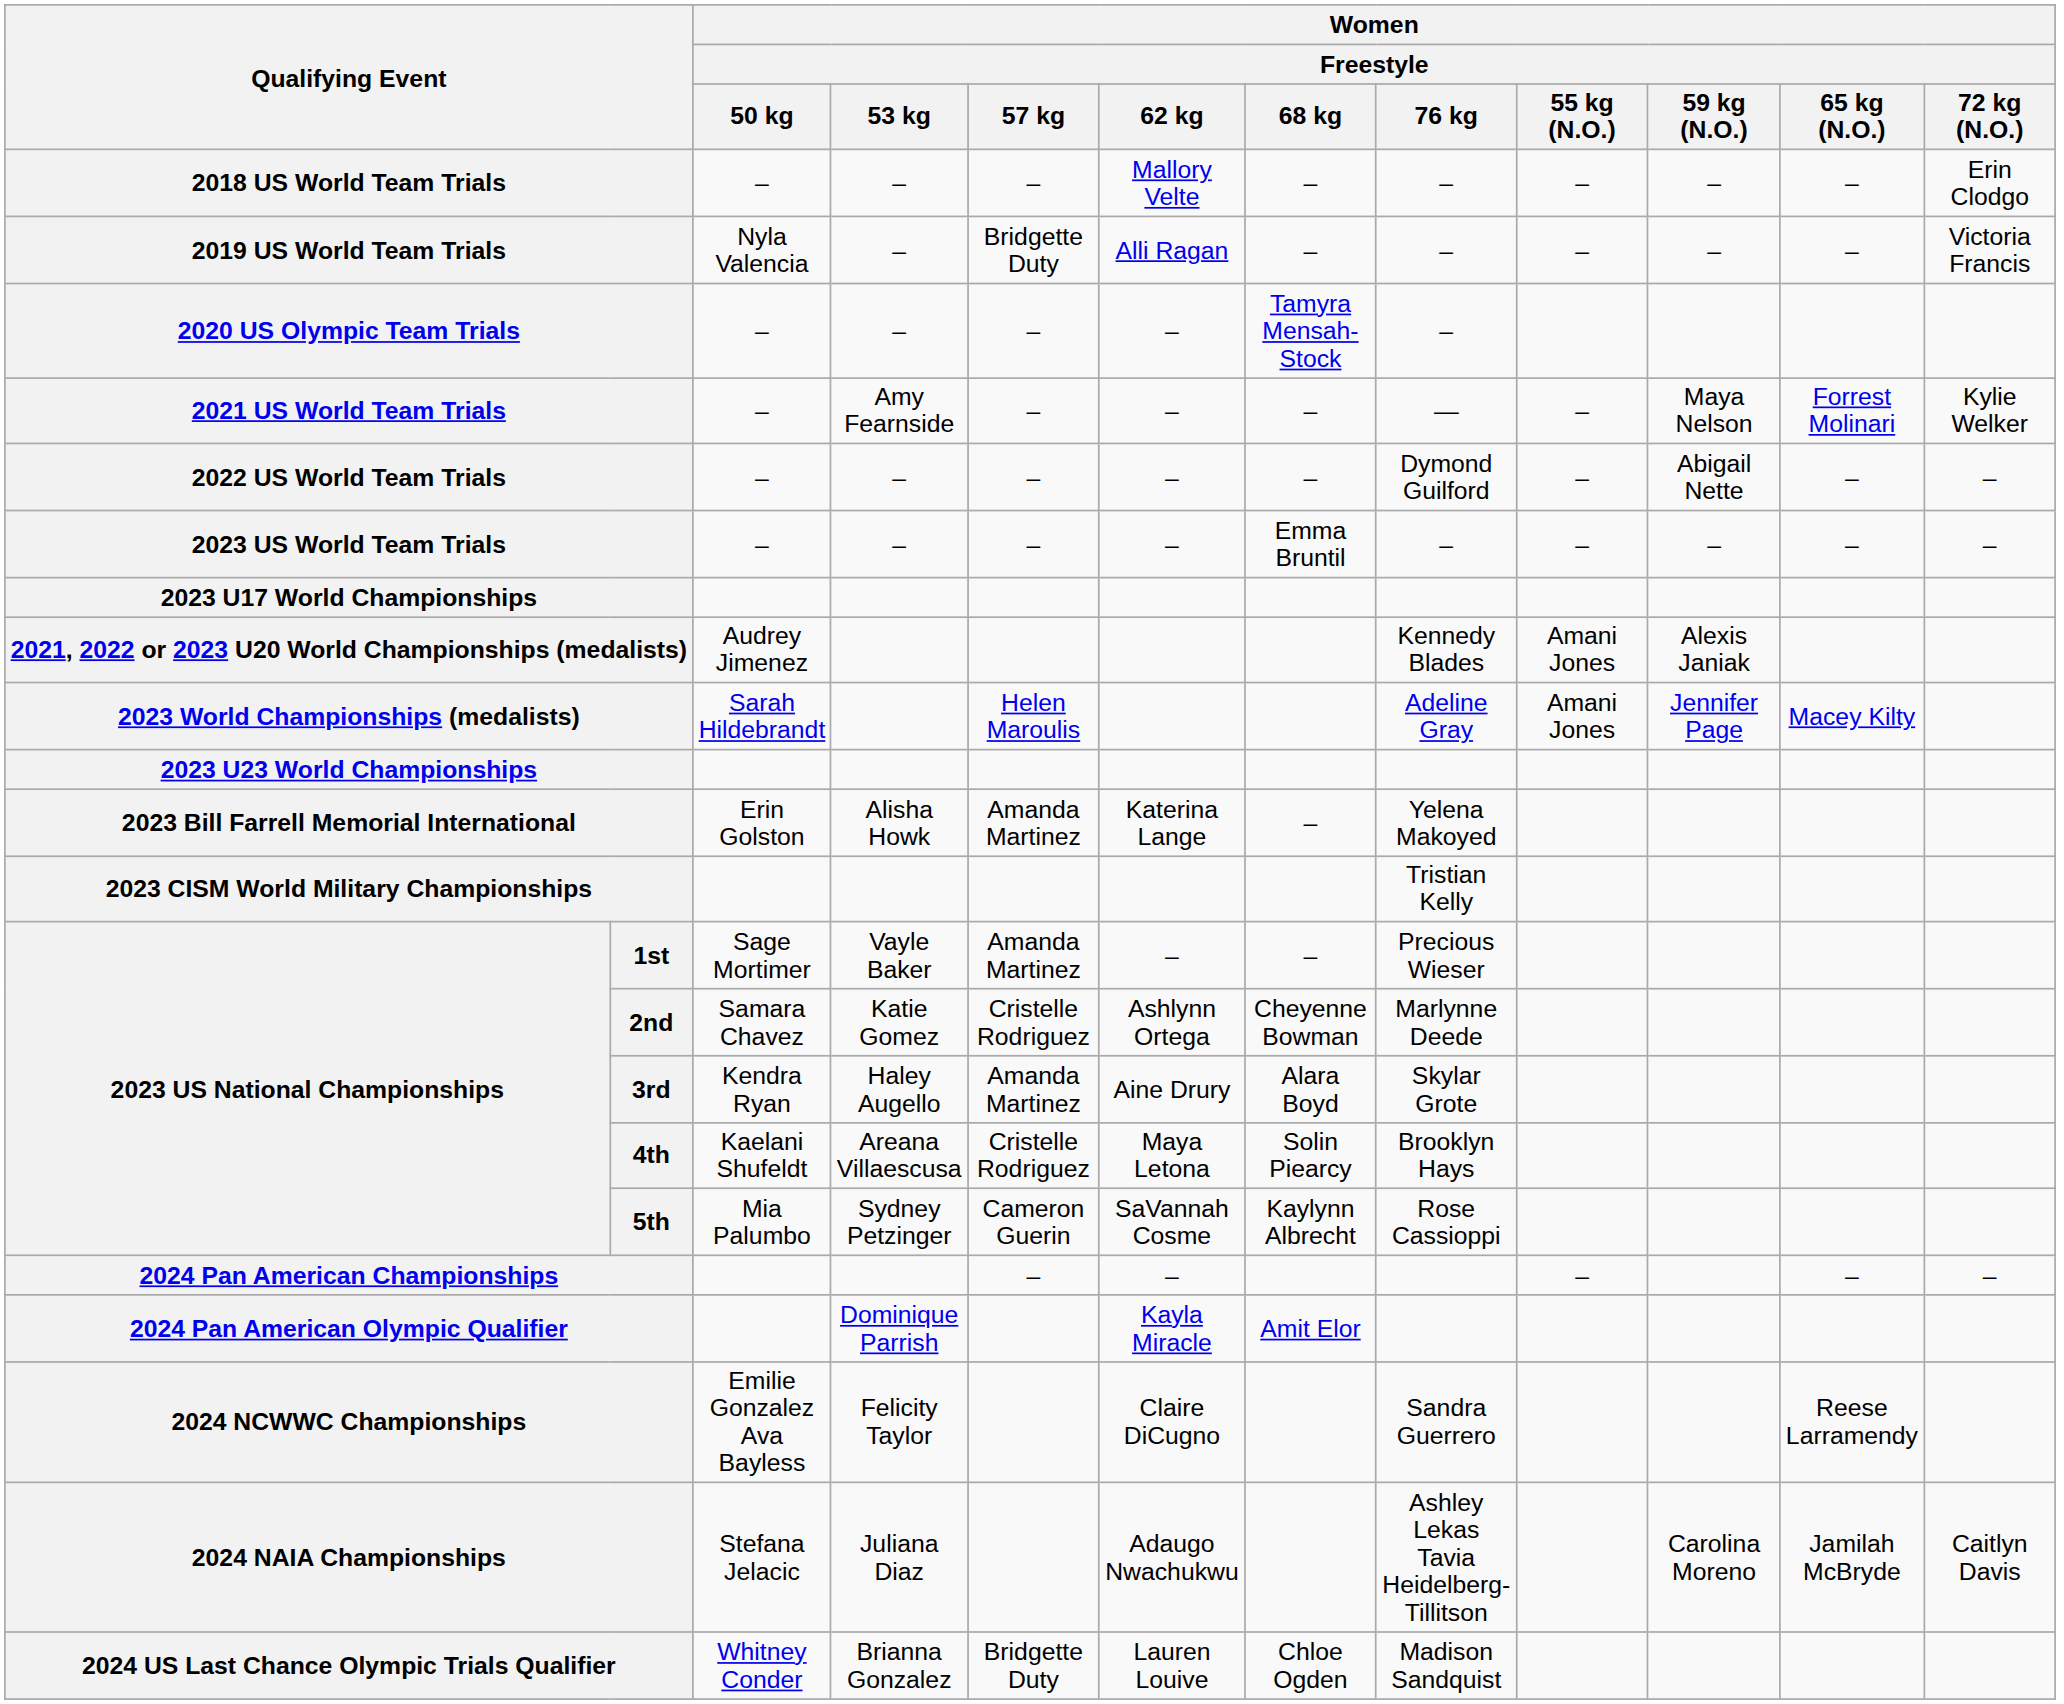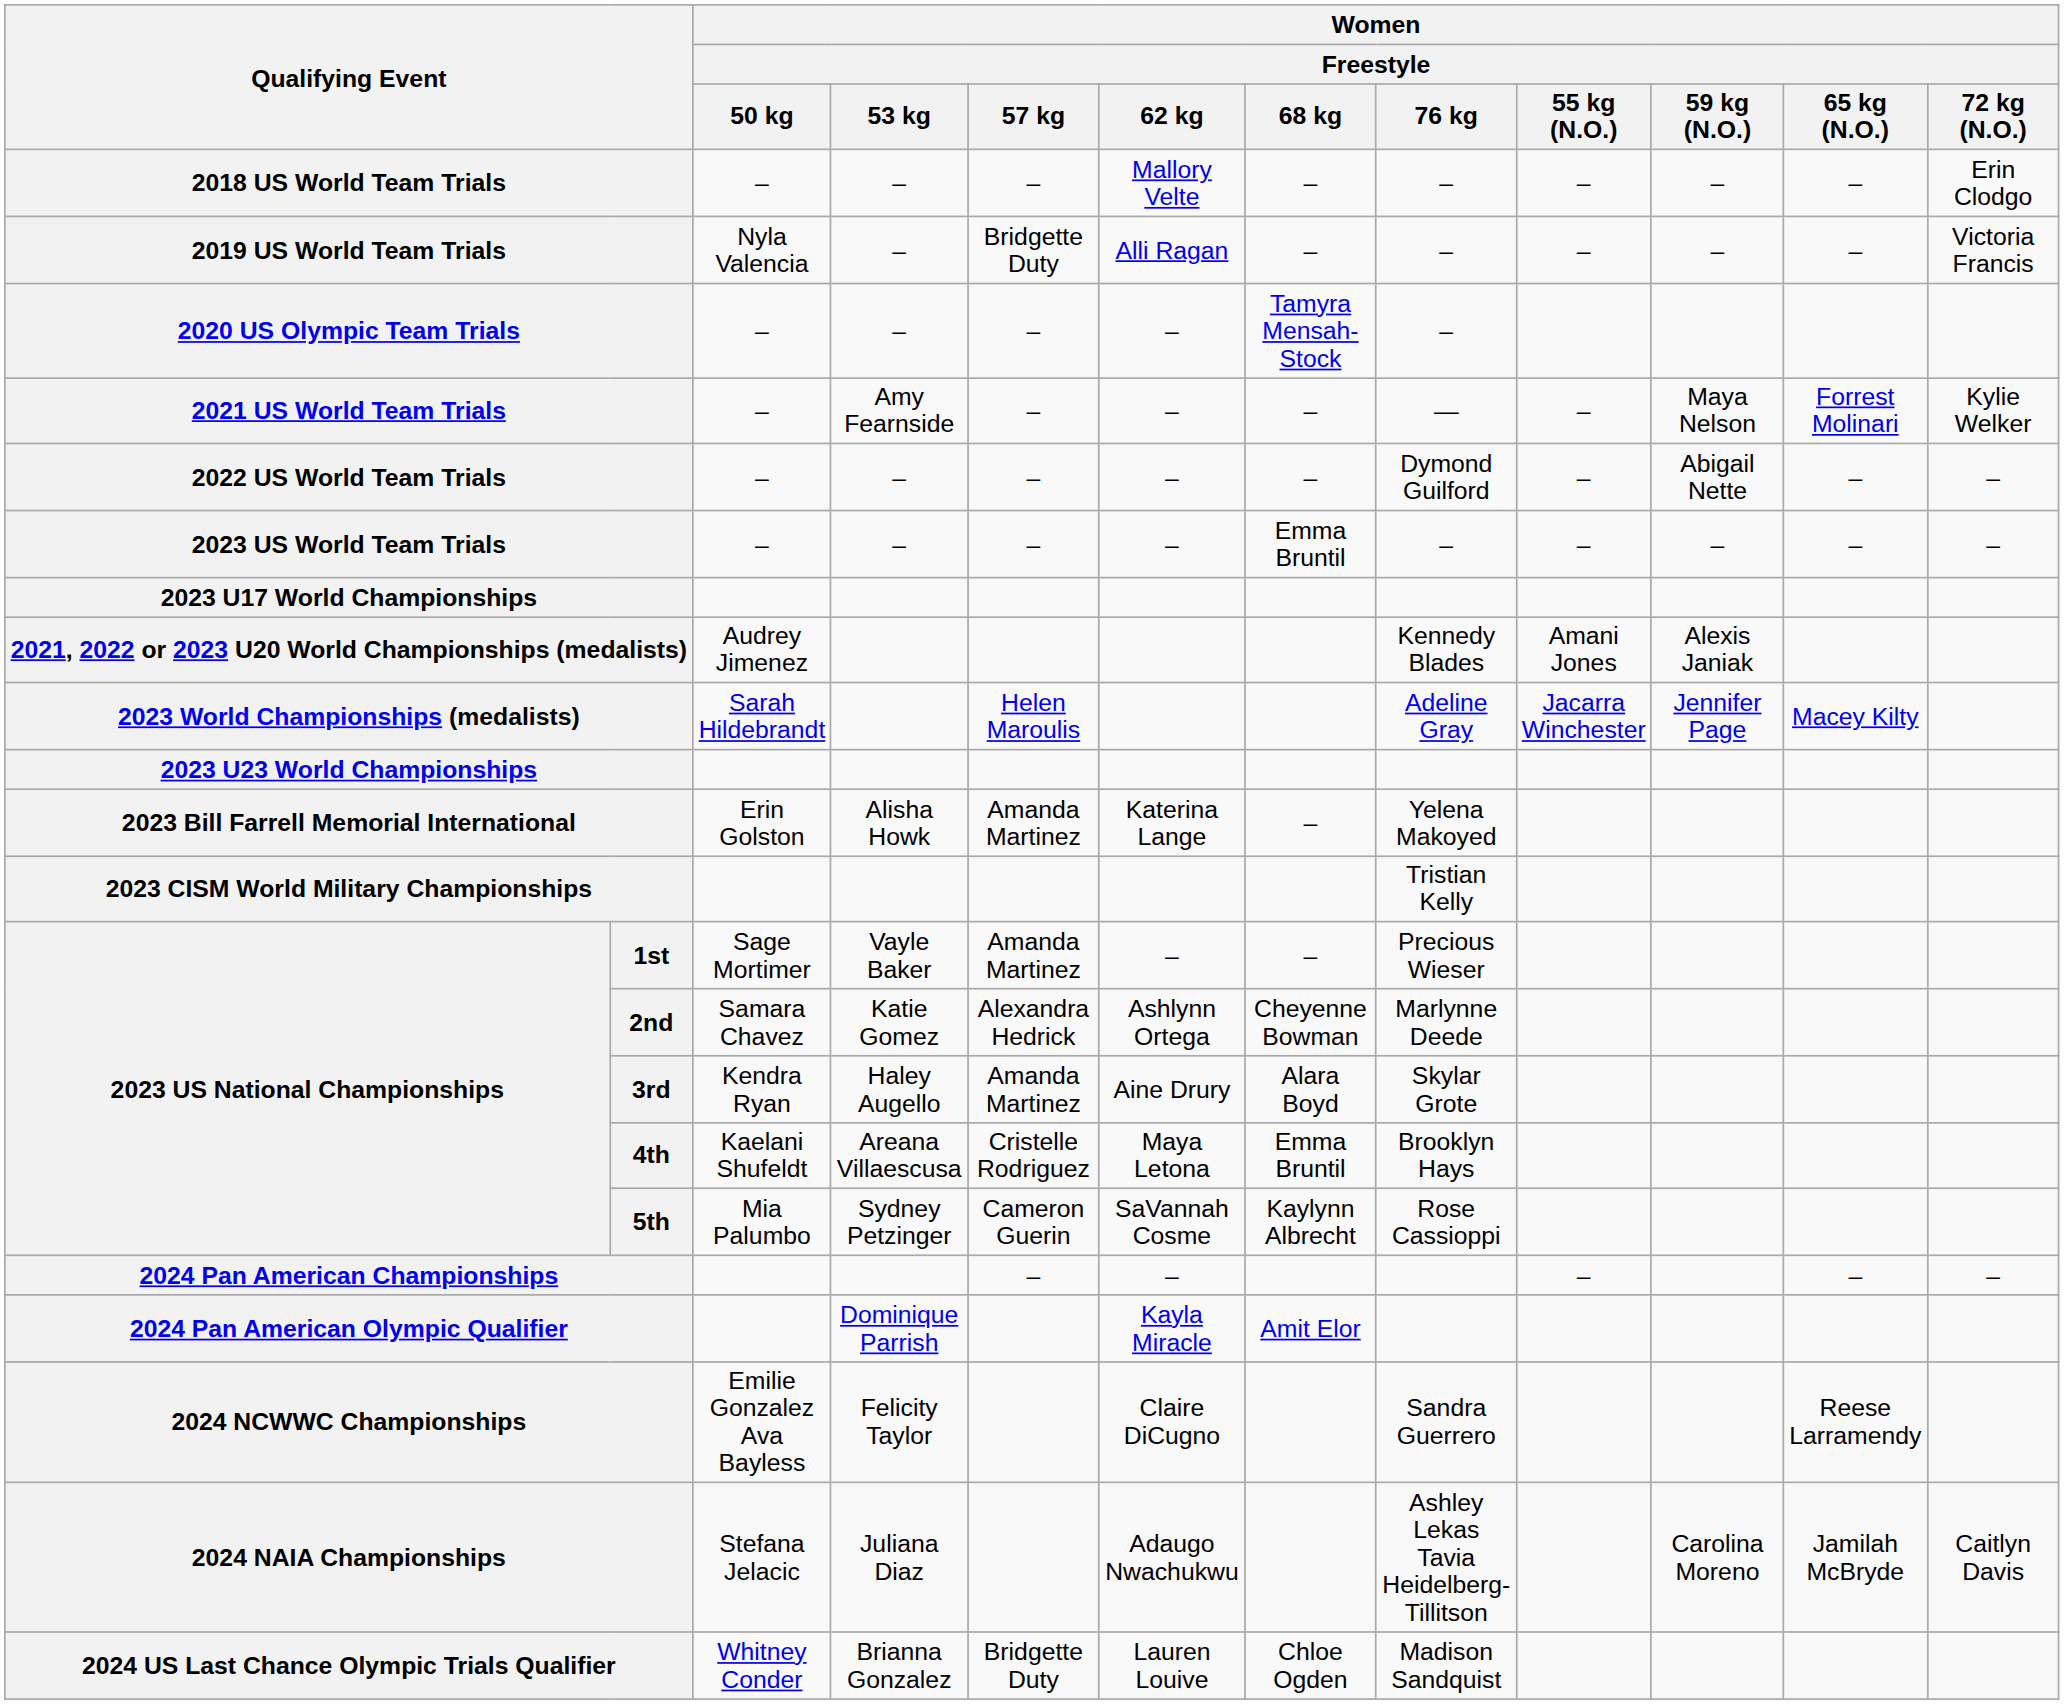2023 World Championships (medalists) | Women / Freestyle / 55 kg (N.O.): Amani Jones -> Jacarra Winchester
2nd | Women / Freestyle / 57 kg: Cristelle Rodriguez -> Alexandra Hedrick
4th | Women / Freestyle / 68 kg: Solin Piearcy -> Emma Bruntil
